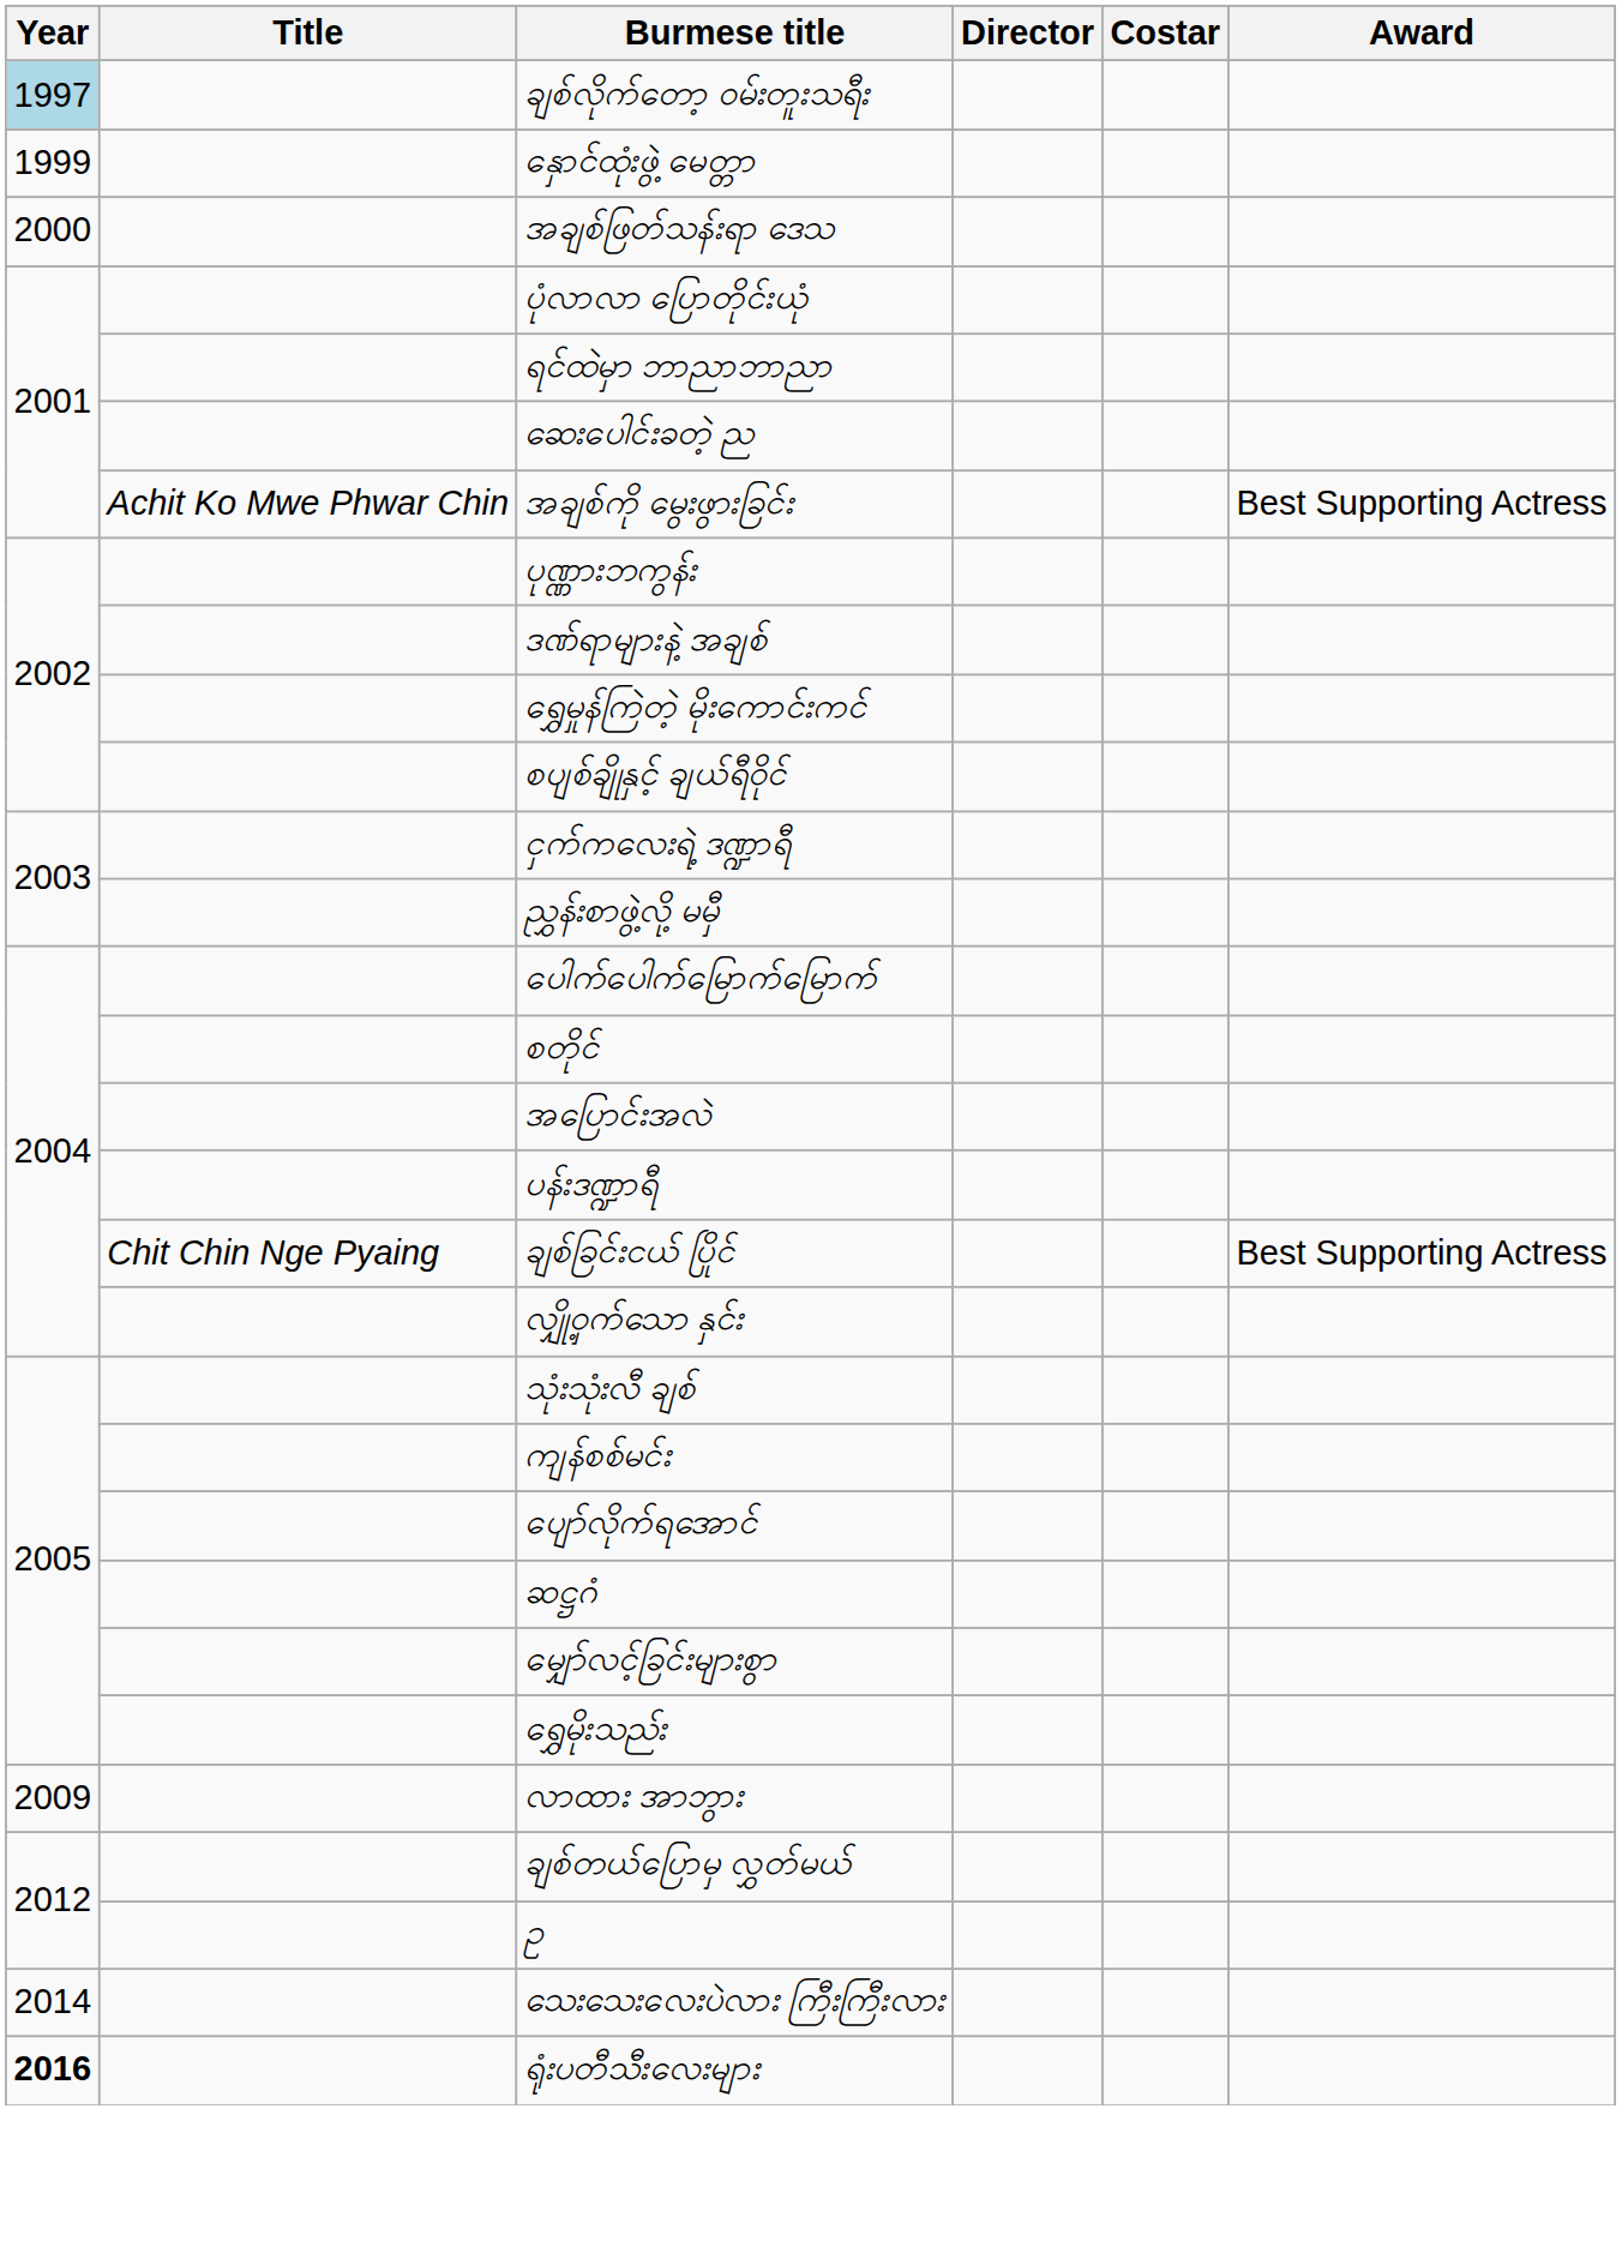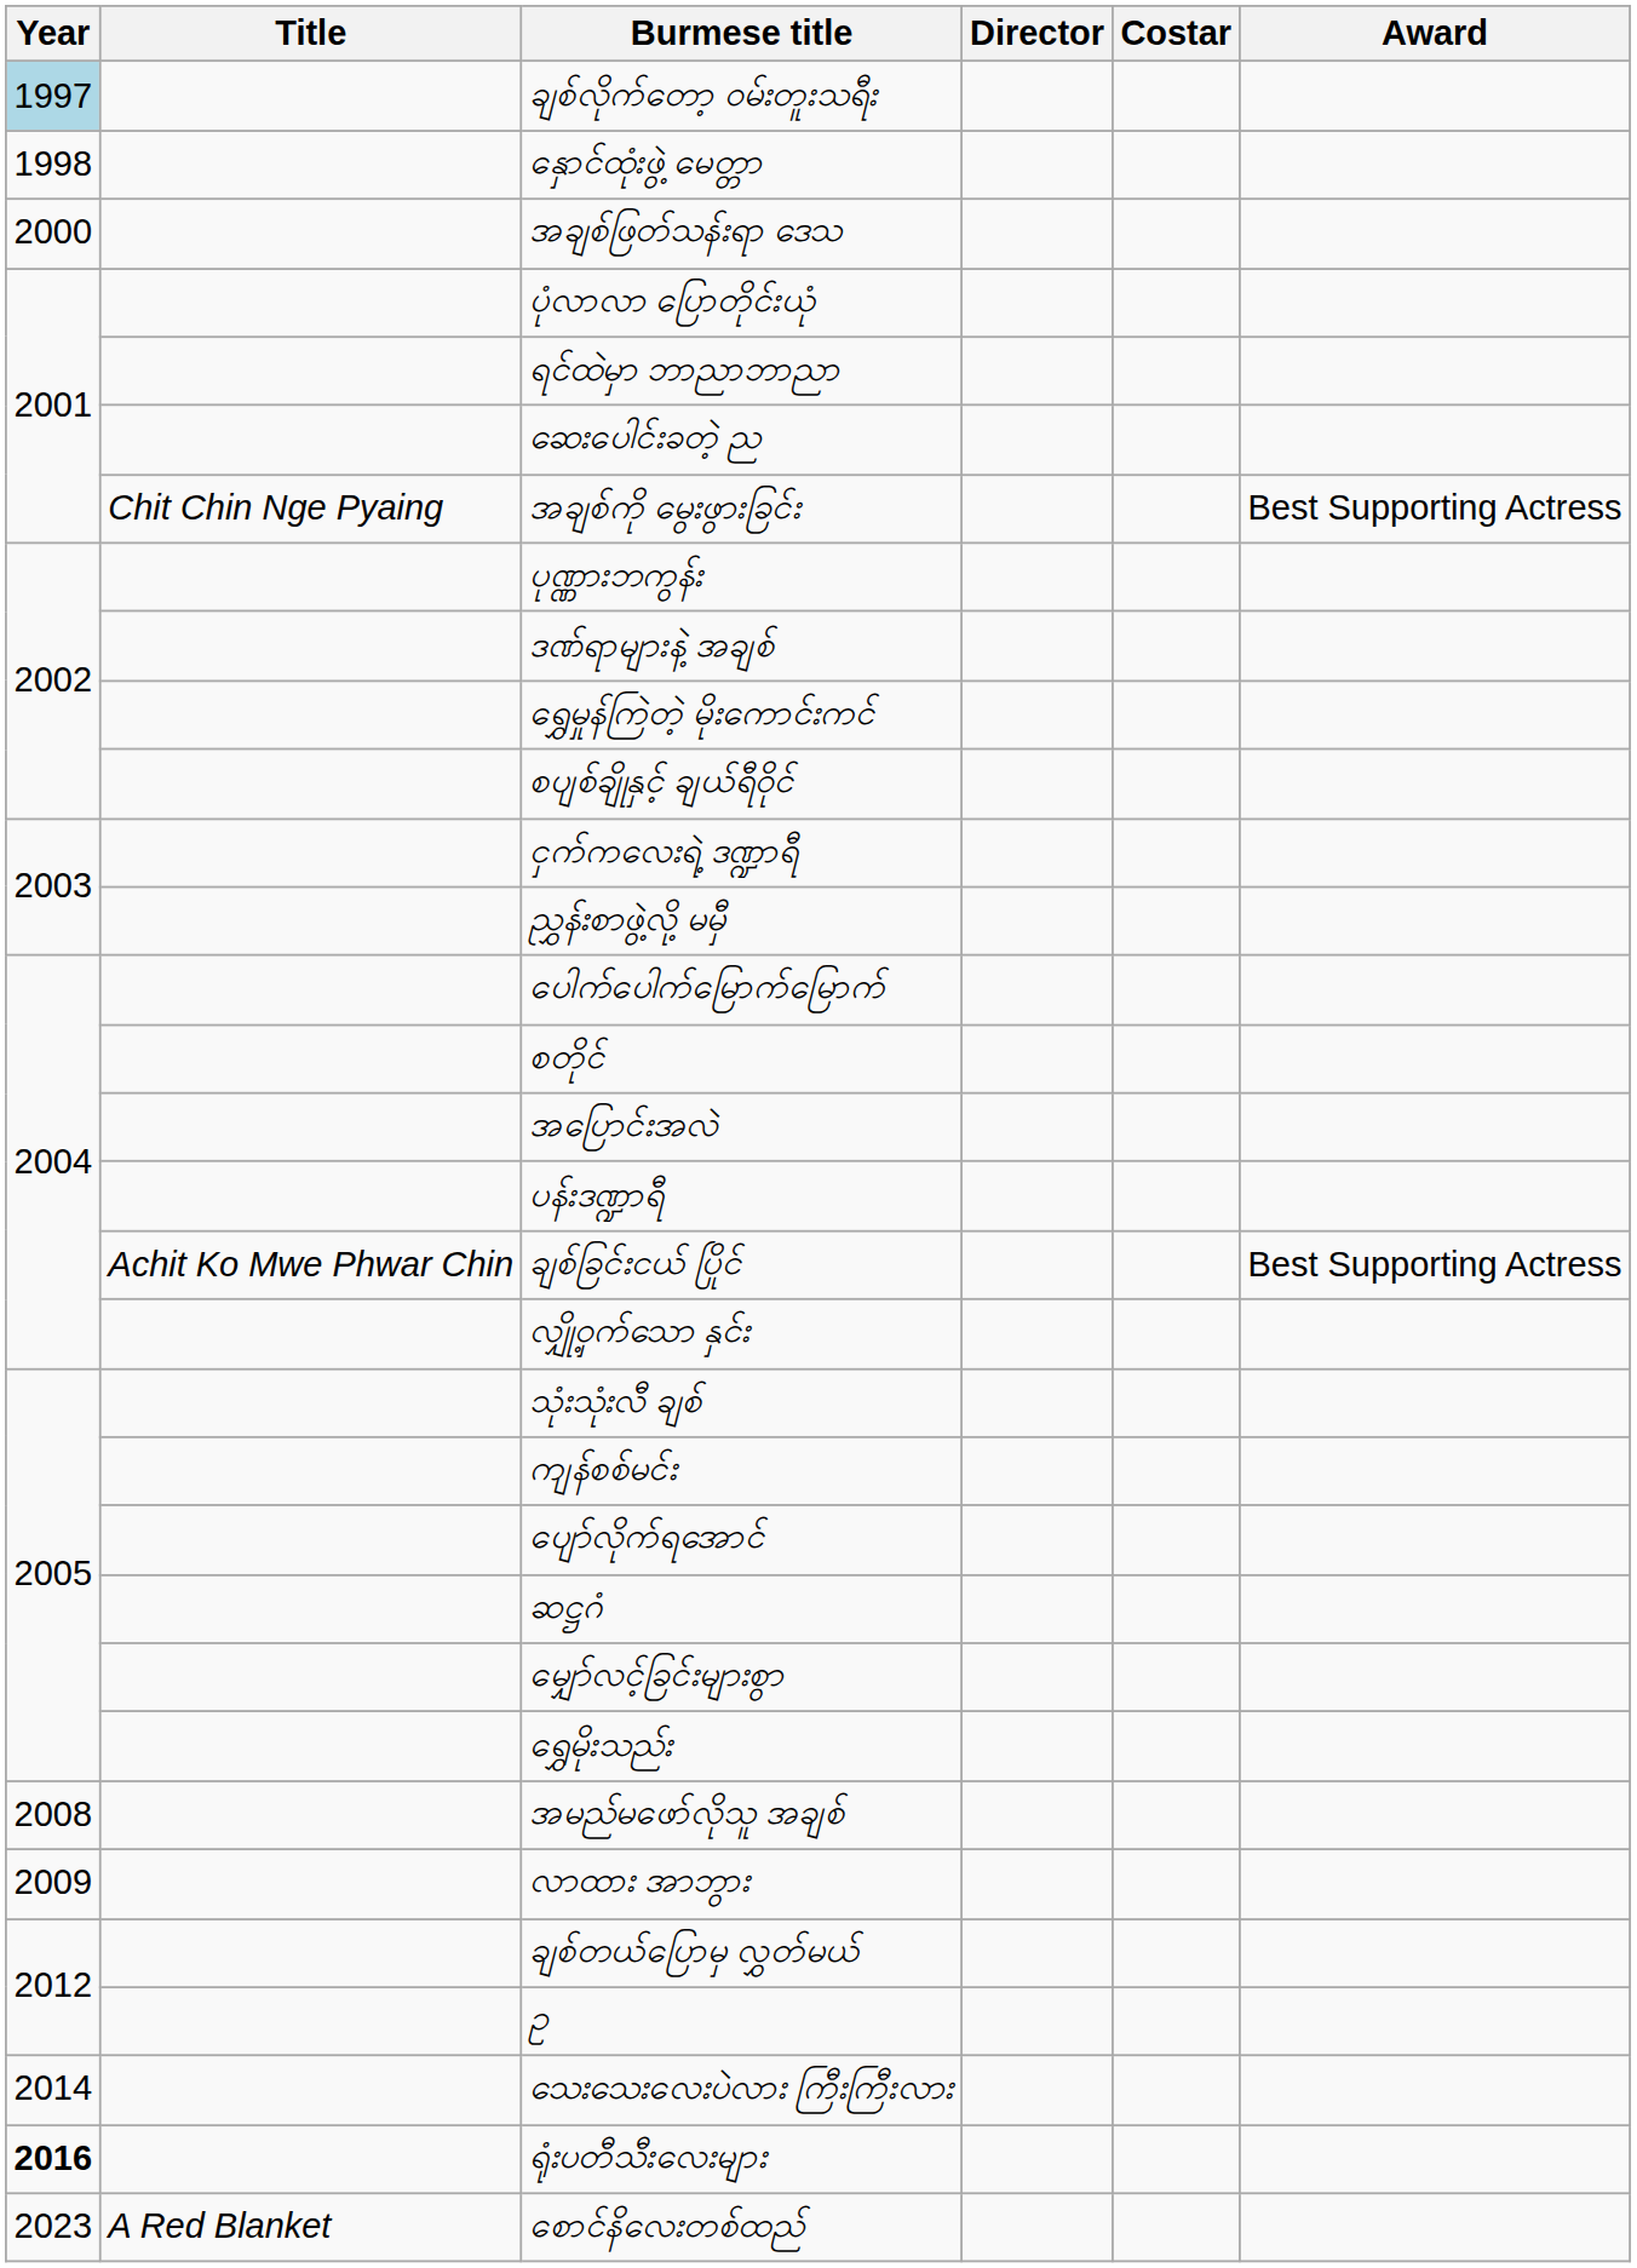နှောင်ထုံးဖွဲ့ မေတ္တာ | Year: 1999 -> 1998
အချစ်ကို မွေးဖွားခြင်း | Title: Achit Ko Mwe Phwar Chin -> Chit Chin Nge Pyaing
ချစ်ခြင်းငယ် ပြိုင် | Title: Chit Chin Nge Pyaing -> Achit Ko Mwe Phwar Chin
+ row: 2008 | အမည်မဖော်လိုသူ အချစ်
+ row: 2023 | A Red Blanket | စောင်နိလေးတစ်ထည်
